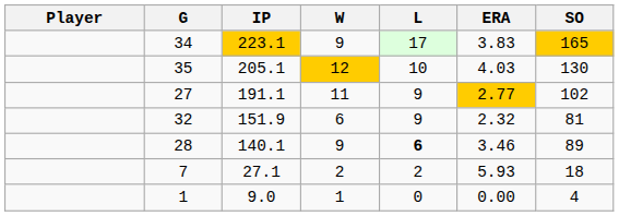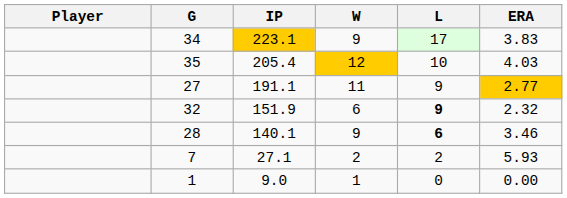- column: SO | 165 | 130 | 102 | 81 | 89 | 18 | 4
35 | IP: 205.1 -> 205.4
32 | L: normal -> bold
